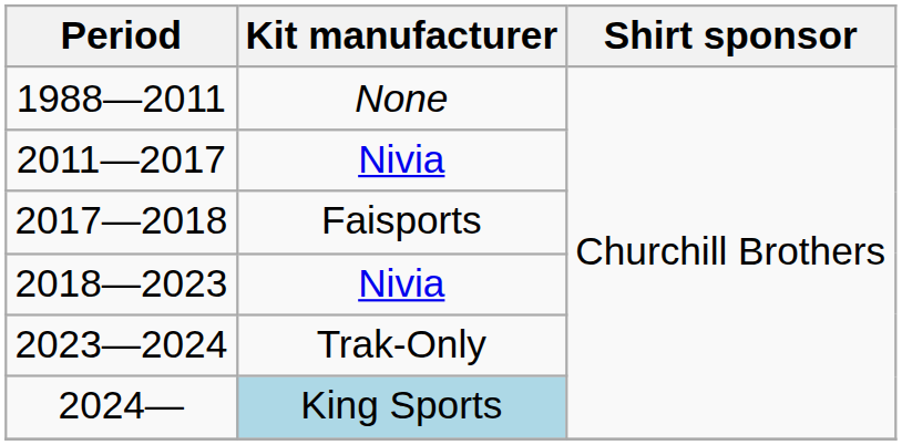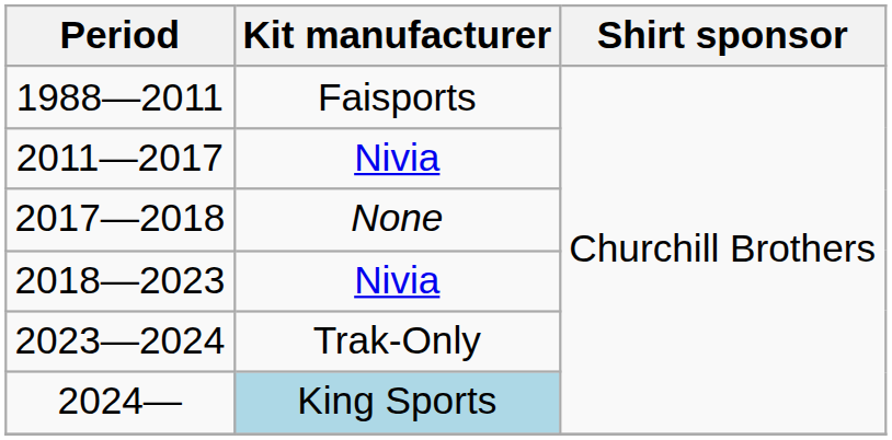1988—2011 | Kit manufacturer: None -> Faisports
2017—2018 | Kit manufacturer: Faisports -> None
